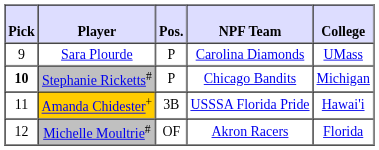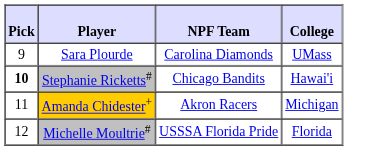- column: Pos. | P | P | 3B | OF
Stephanie Ricketts# | College: Michigan -> Hawai'i
Amanda Chidester+ | NPF Team: USSSA Florida Pride -> Akron Racers
Amanda Chidester+ | College: Hawai'i -> Michigan
Michelle Moultrie# | NPF Team: Akron Racers -> USSSA Florida Pride
